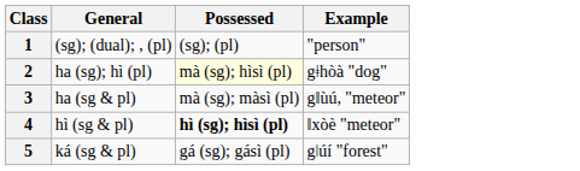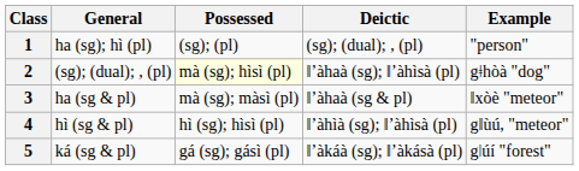+ column: Deictic | (sg); (dual); , (pl) | ǁʼàhaà (sg); ǁʼàhìsà (pl) | ǁʼàhaà (sg & pl) | ǁʼàhìà (sg); ǁʼàhìsà (pl) | ǁʼàkáà (sg); ǁʼàkásà (pl)
1 | General: (sg); (dual); , (pl) -> ha (sg); hì (pl)
2 | General: ha (sg); hì (pl) -> (sg); (dual); , (pl)
3 | Example: gǁùú, "meteor" -> ǁxòè "meteor"
4 | Possessed: bold -> normal
4 | Example: ǁxòè "meteor" -> gǁùú, "meteor"
